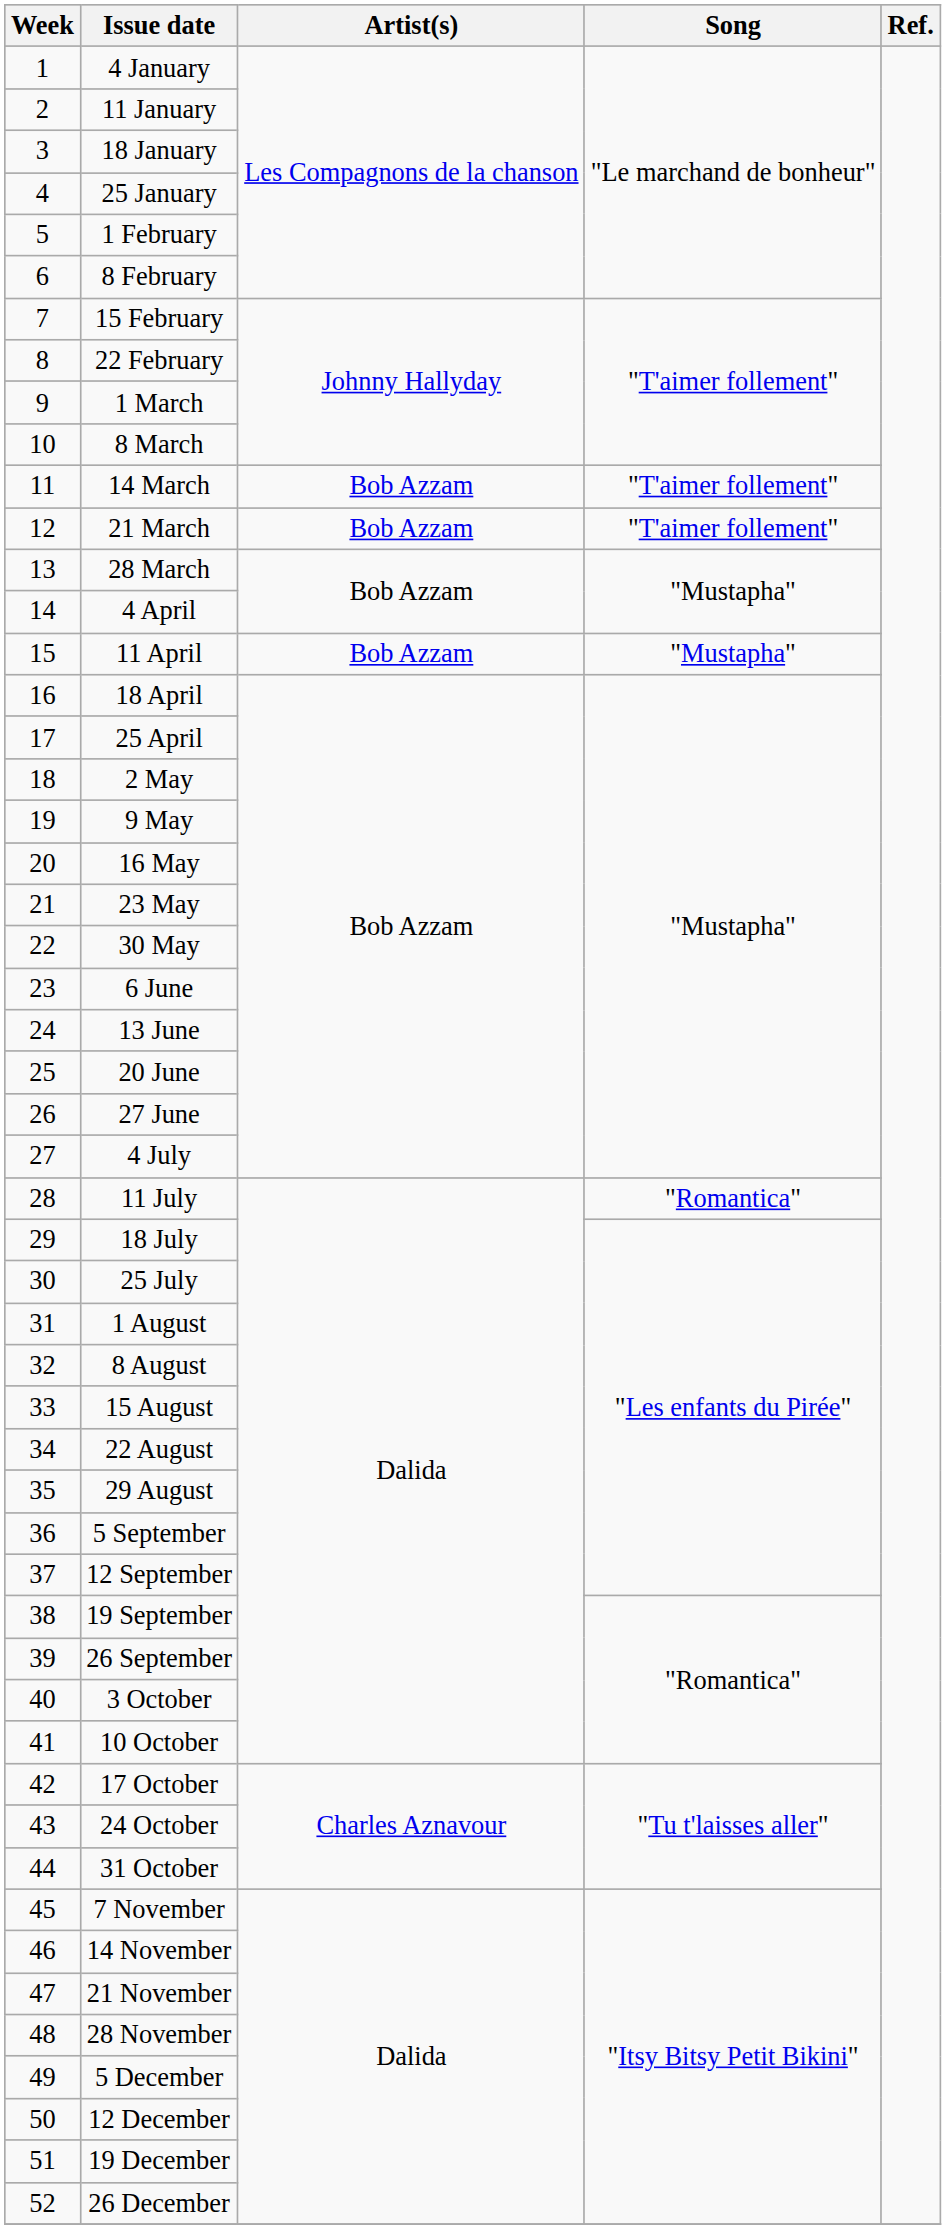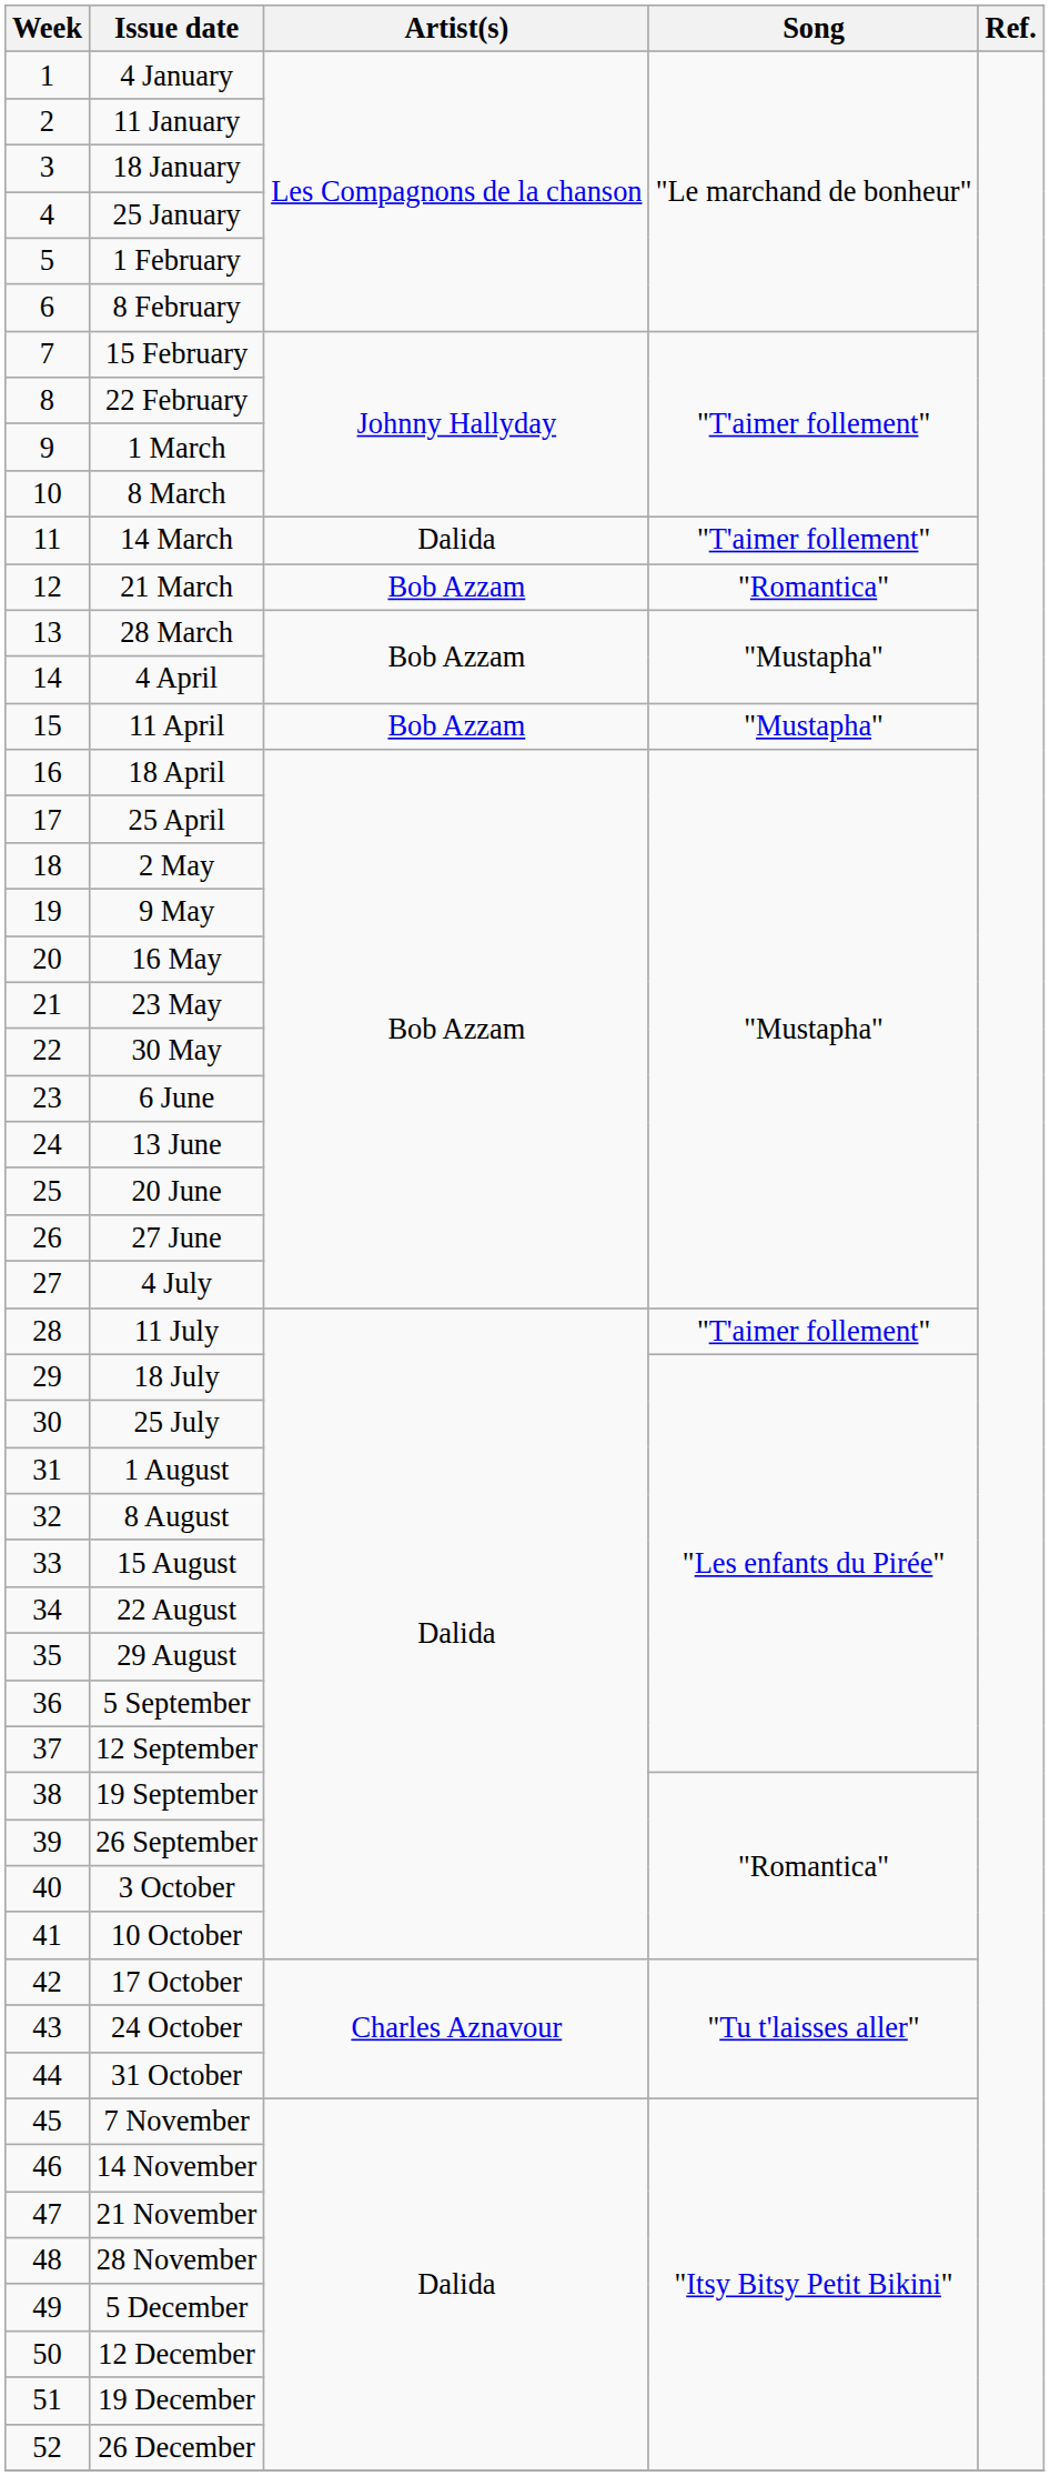14 March | Artist(s): Bob Azzam -> Dalida
21 March | Song: "T'aimer follement" -> "Romantica"
11 July | Song: "Romantica" -> "T'aimer follement"
